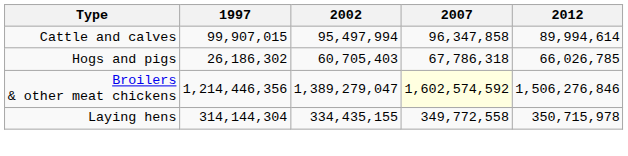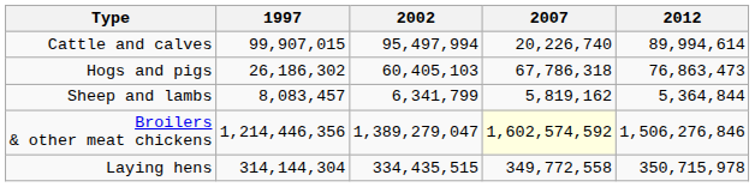Cattle and calves | 2007: 96,347,858 -> 20,226,740
Hogs and pigs | 2002: 60,705,403 -> 60,405,103
Hogs and pigs | 2012: 66,026,785 -> 76,863,473
+ row: Sheep and lambs | 8,083,457 | 6,341,799 | 5,819,162 | 5,364,844
Laying hens | 2002: 334,435,155 -> 334,435,515
